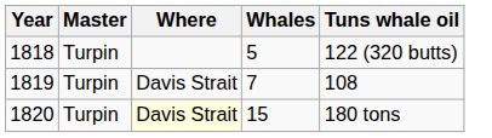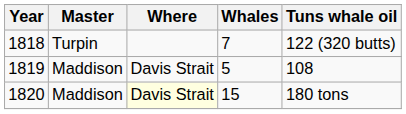1818 | Whales: 5 -> 7
1819 | Master: Turpin -> Maddison
1819 | Whales: 7 -> 5
1820 | Master: Turpin -> Maddison
